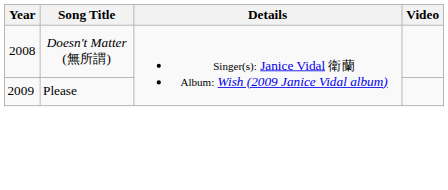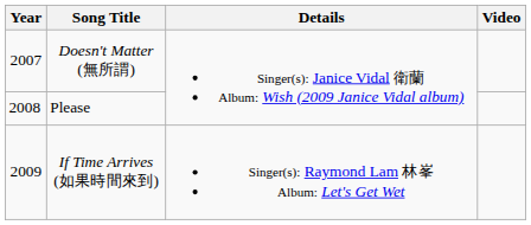Doesn't Matter (無所謂) | Year: 2008 -> 2007
Please | Year: 2009 -> 2008
+ row: 2009 | If Time Arrives (如果時間來到) | Singer(s): Raymond Lam 林峯 Album: Let's Get Wet
